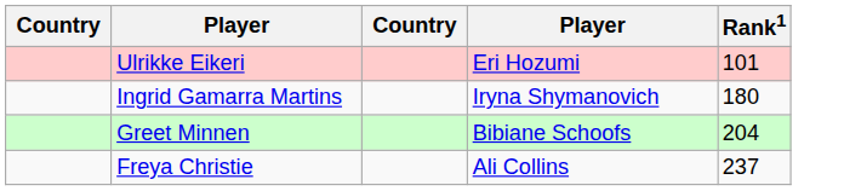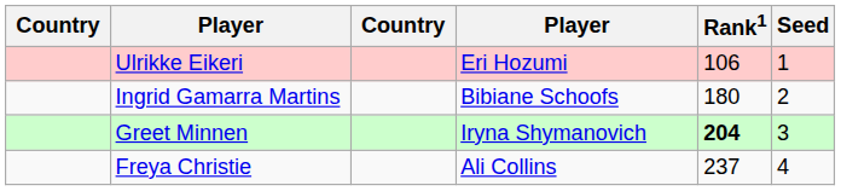+ column: Seed | 1 | 2 | 3 | 4
Ulrikke Eikeri | Rank1: 101 -> 106
Ingrid Gamarra Martins | column 4: Iryna Shymanovich -> Bibiane Schoofs
Greet Minnen | column 4: Bibiane Schoofs -> Iryna Shymanovich
Greet Minnen | Rank1: normal -> bold
